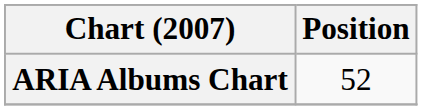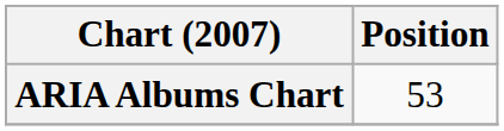ARIA Albums Chart | Position: 52 -> 53
